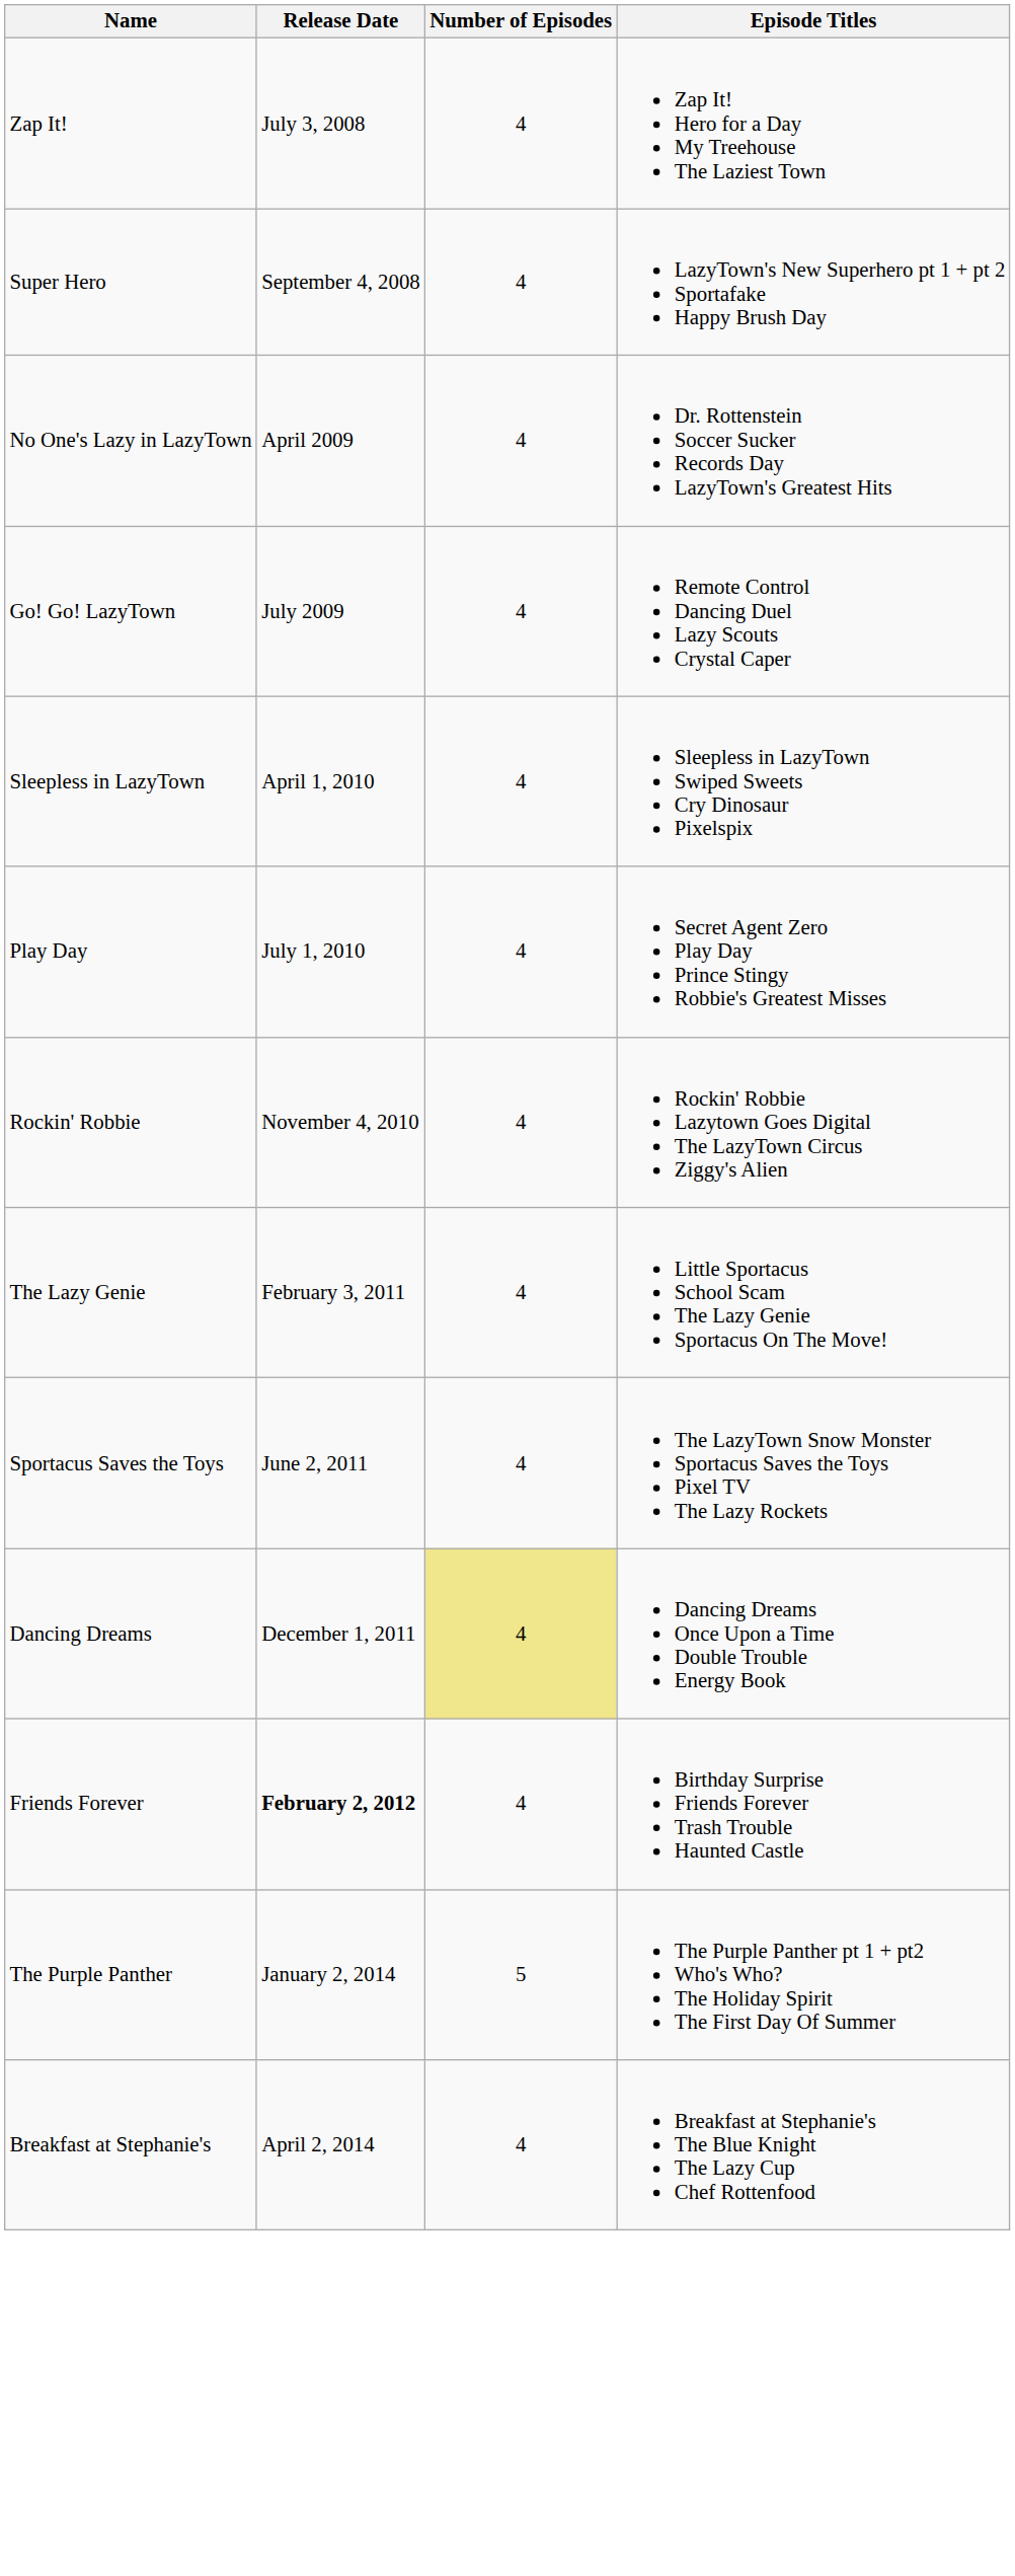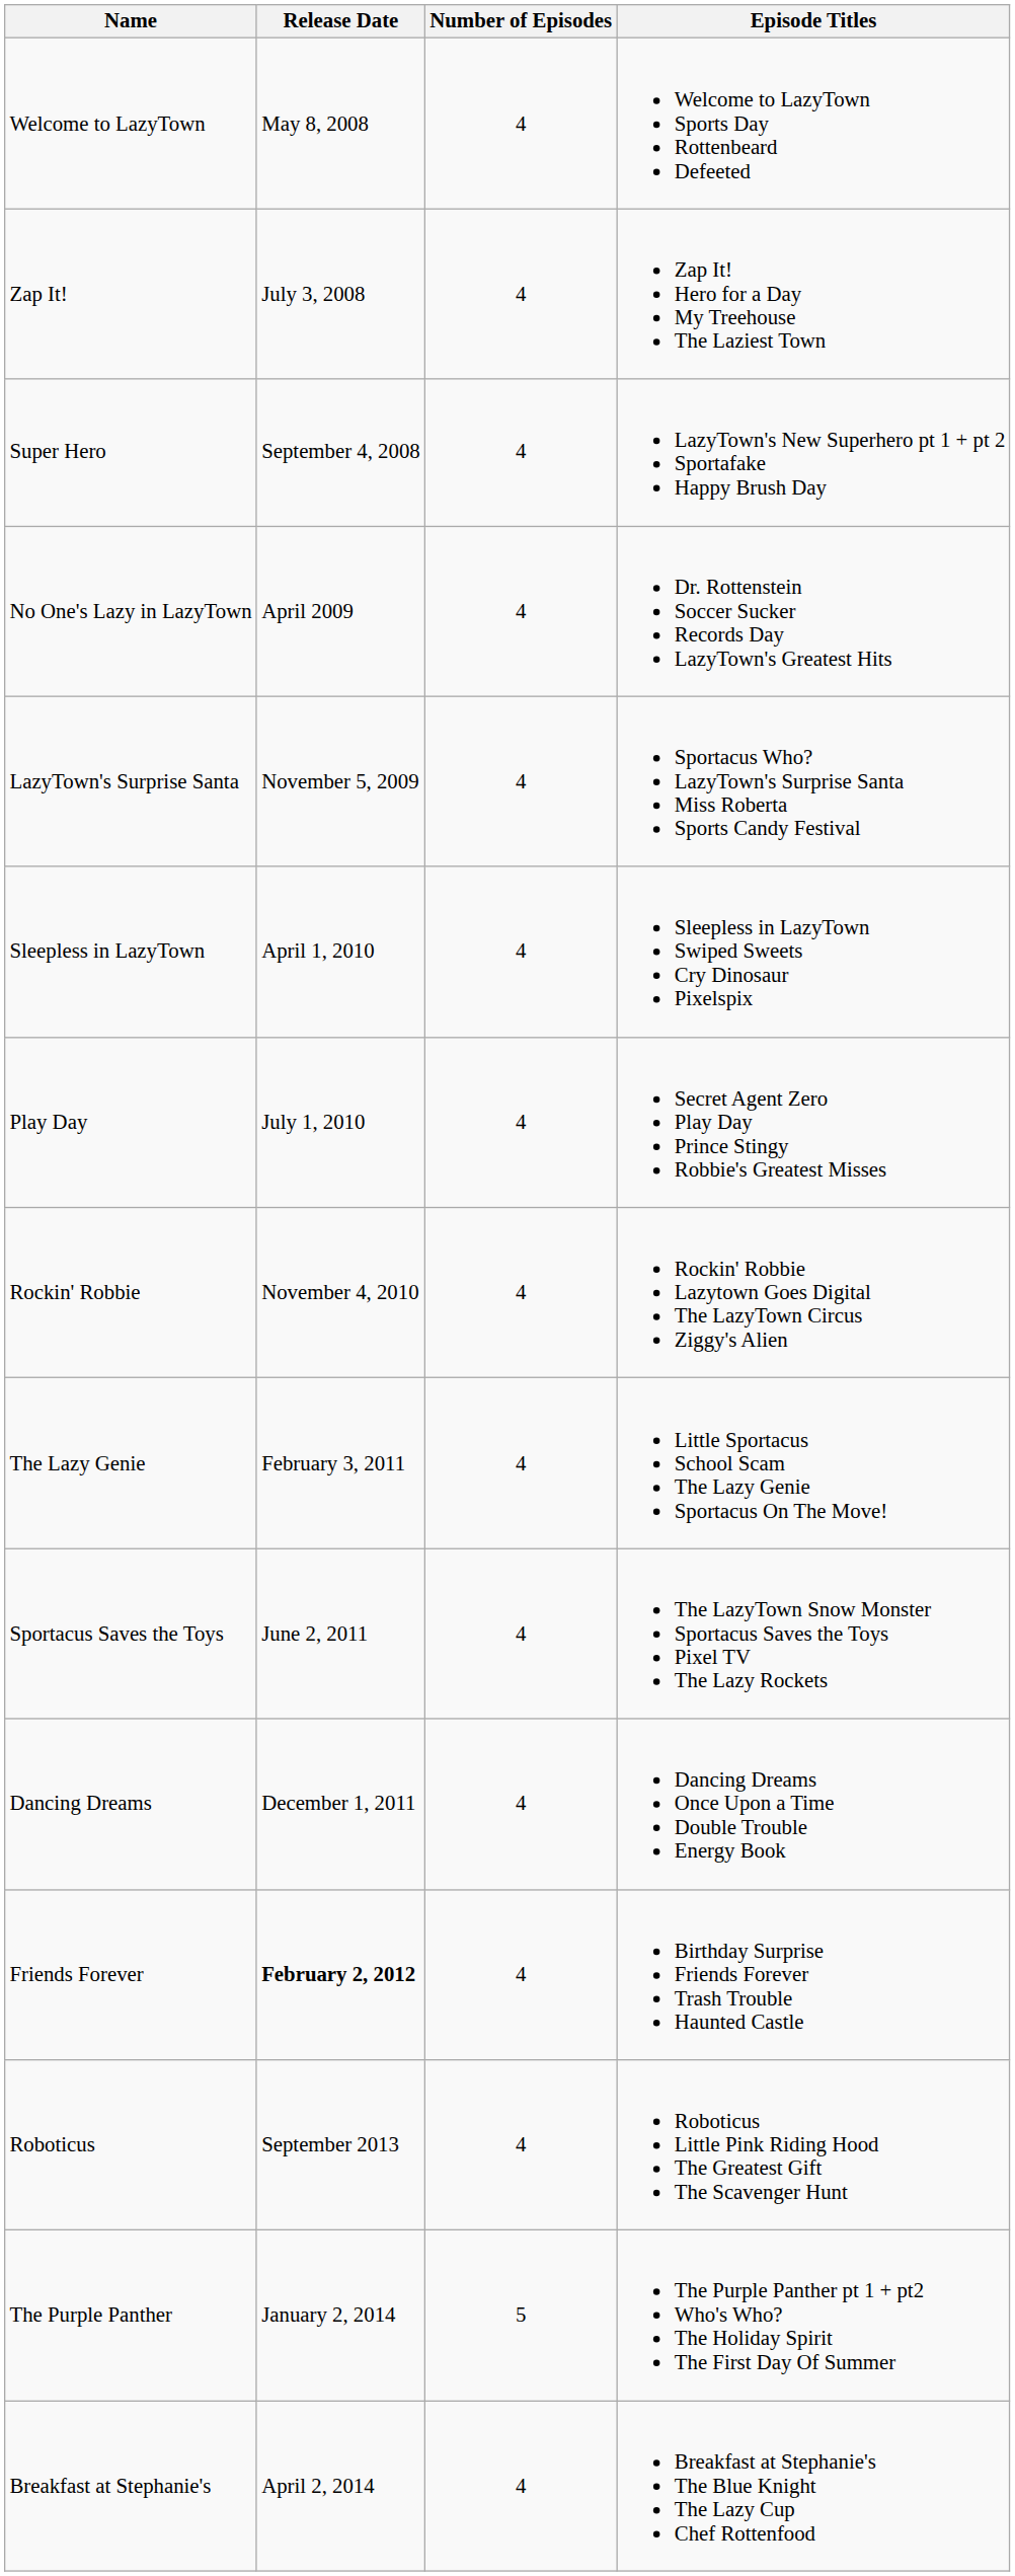+ row: Welcome to LazyTown | May 8, 2008 | 4 | Welcome to LazyTown Sports Day Rottenbeard Defeeted
- row: Go! Go! LazyTown | July 2009 | 4 | Remote Control Dancing Duel Lazy Scouts Crystal Caper
+ row: LazyTown's Surprise Santa | November 5, 2009 | 4 | Sportacus Who? LazyTown's Surprise Santa Miss Roberta Sports Candy Festival
Dancing Dreams | Number of Episodes: khaki background -> no background
+ row: Roboticus | September 2013 | 4 | Roboticus Little Pink Riding Hood The Greatest Gift The Scavenger Hunt
